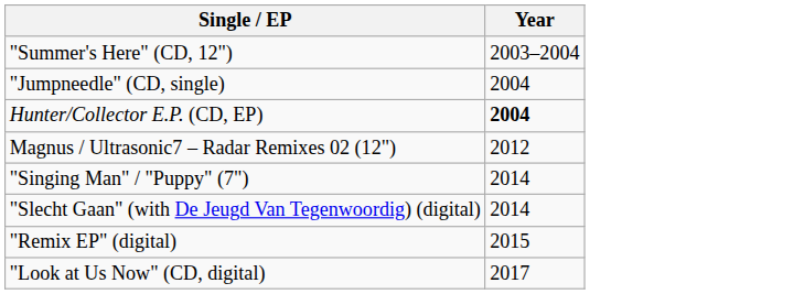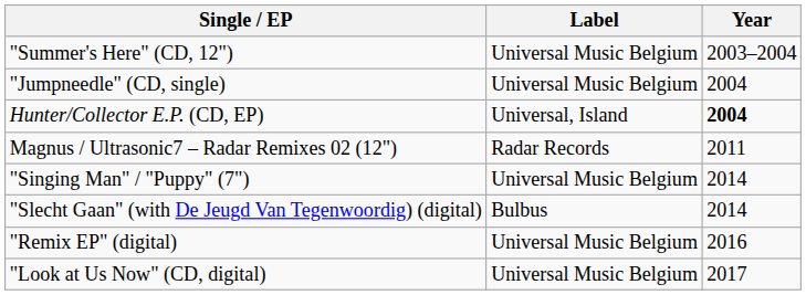+ column: Label | Universal Music Belgium | Universal Music Belgium | Universal, Island | Radar Records | Universal Music Belgium | Bulbus | Universal Music Belgium | Universal Music Belgium
Magnus / Ultrasonic7 – Radar Remixes 02 (12") | Year: 2012 -> 2011
"Remix EP" (digital) | Year: 2015 -> 2016
